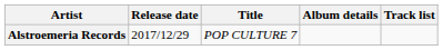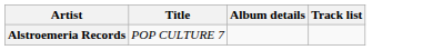- column: Release date | 2017/12/29
